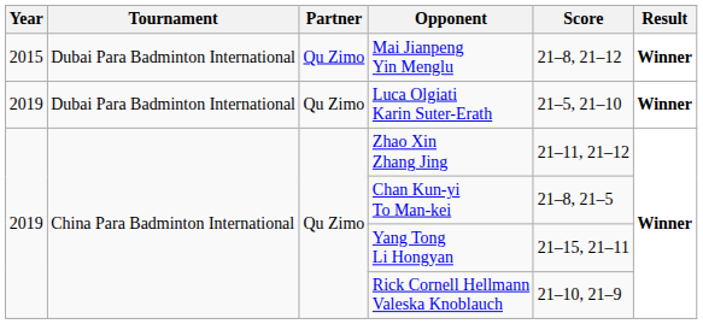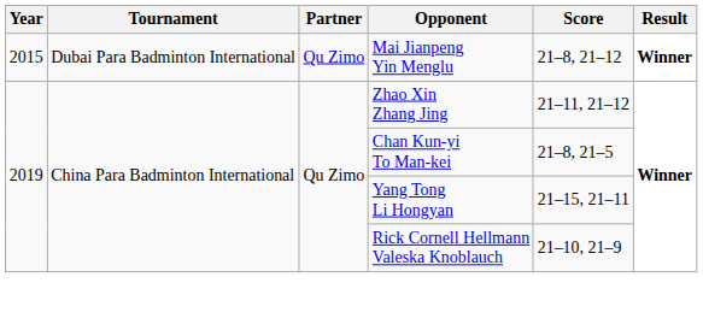- row: 2019 | Dubai Para Badminton International | Qu Zimo | Luca Olgiati Karin Suter-Erath | 21–5, 21–10 | Winner
